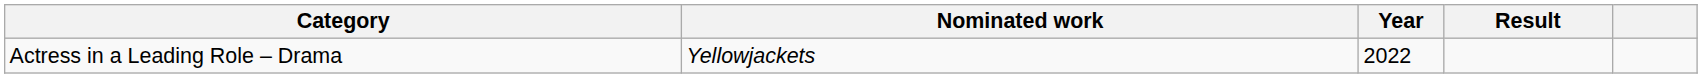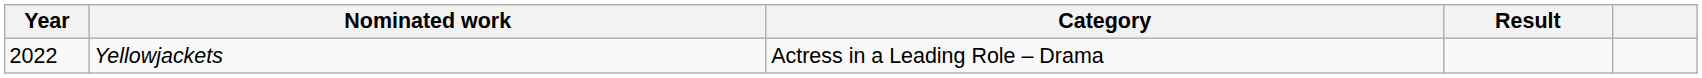columns swapped: Year <-> Category
